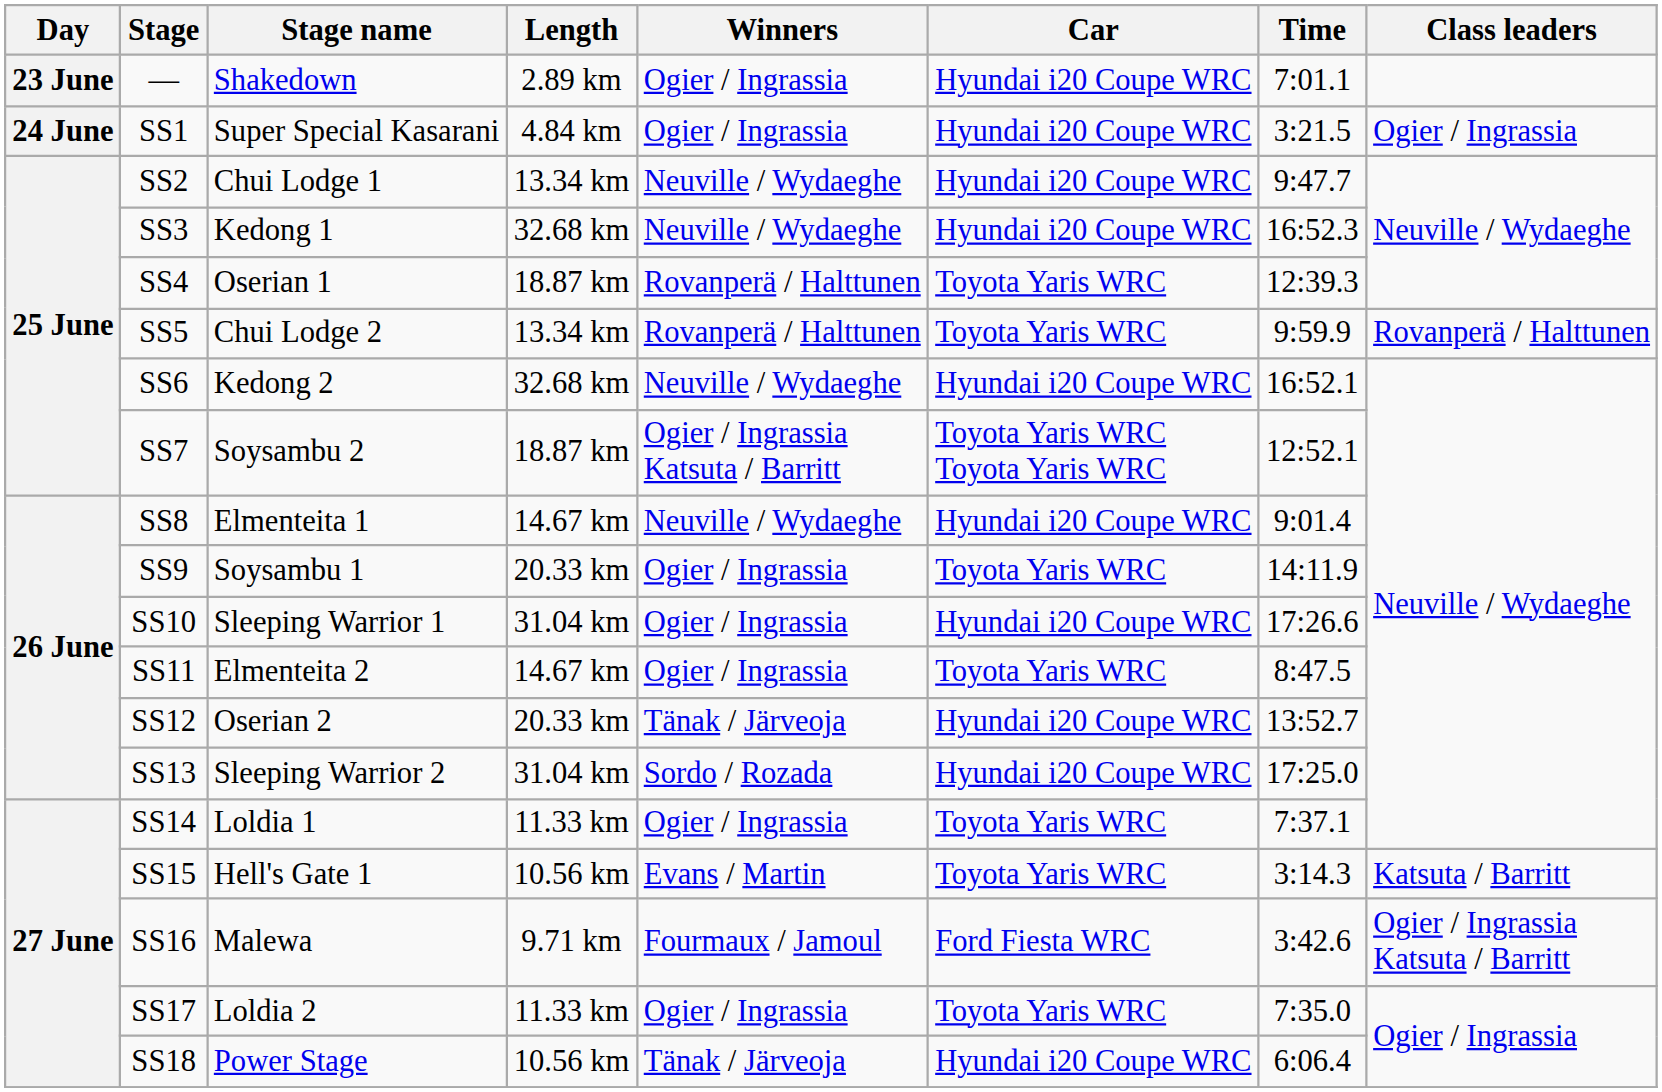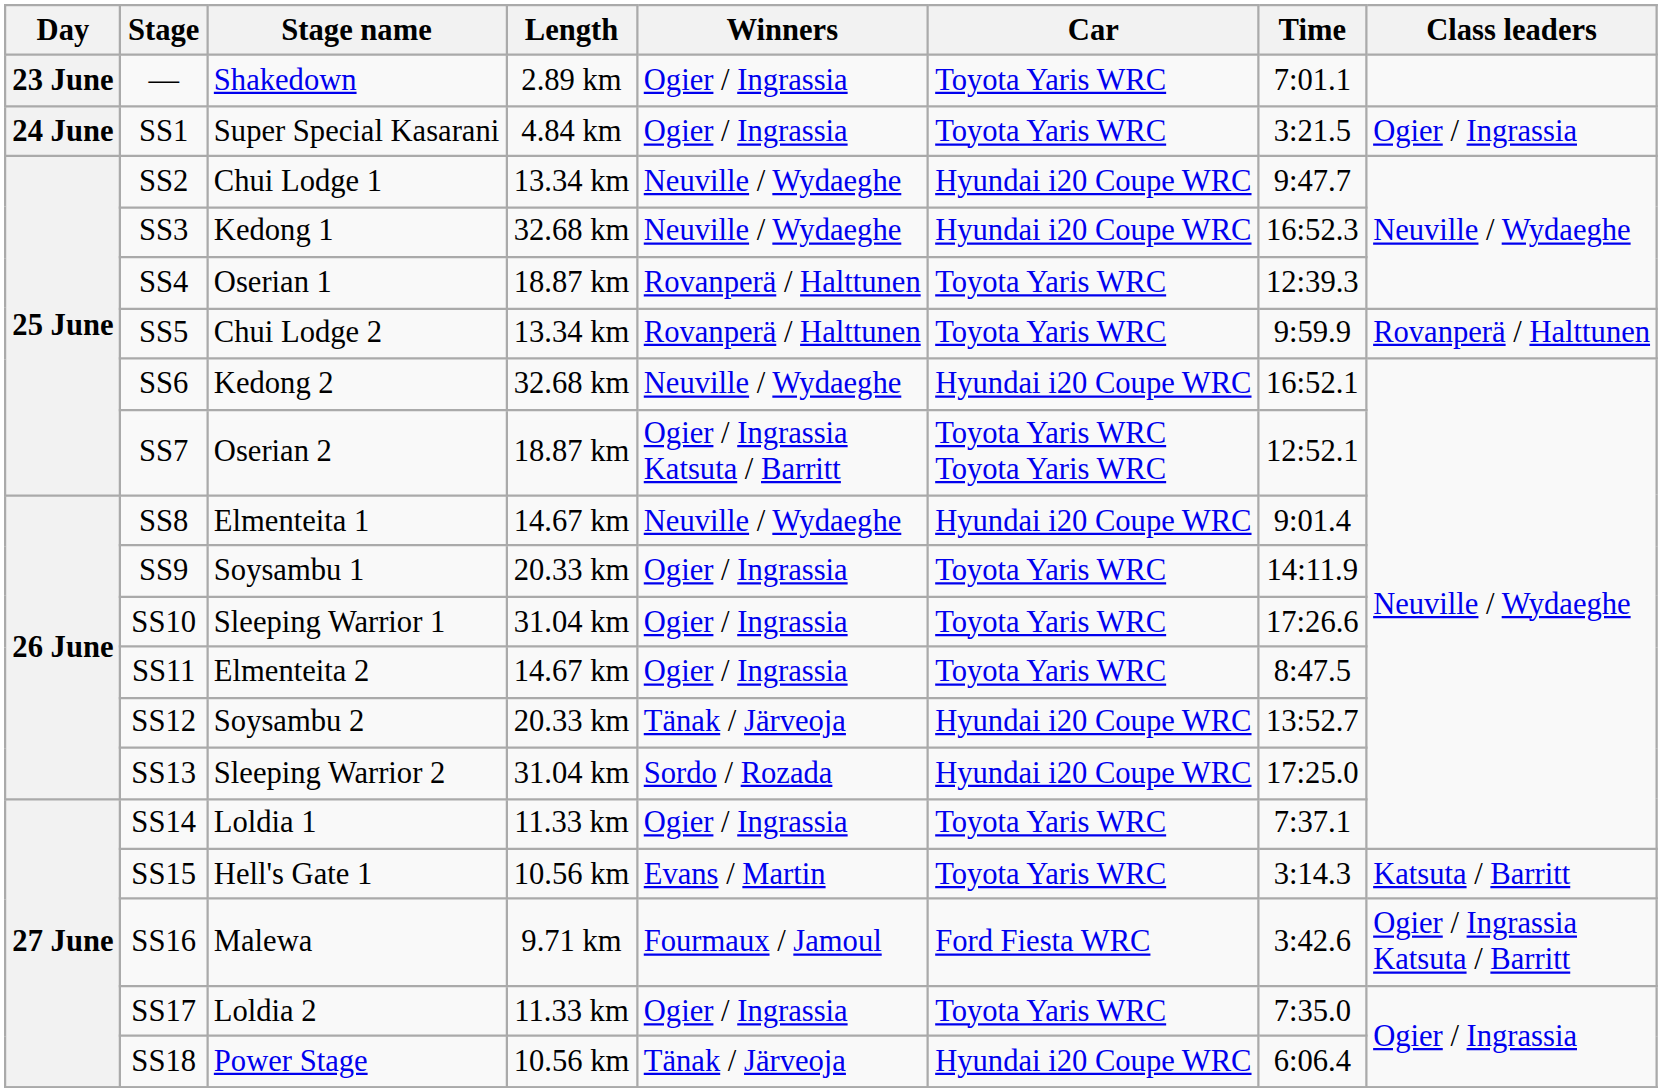— | Car: Hyundai i20 Coupe WRC -> Toyota Yaris WRC
SS1 | Car: Hyundai i20 Coupe WRC -> Toyota Yaris WRC
SS7 | Stage name: Soysambu 2 -> Oserian 2
SS10 | Car: Hyundai i20 Coupe WRC -> Toyota Yaris WRC
SS12 | Stage name: Oserian 2 -> Soysambu 2
